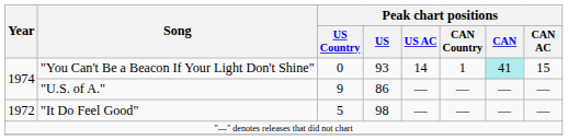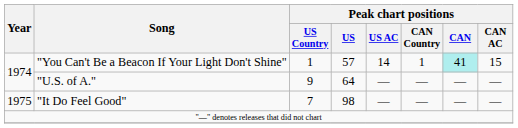"You Can't Be a Beacon If Your Light Don't Shine" | Peak chart positions / US Country: 0 -> 1
"You Can't Be a Beacon If Your Light Don't Shine" | Peak chart positions / US: 93 -> 57
"U.S. of A." | Peak chart positions / US: 86 -> 64
"It Do Feel Good" | Year: 1972 -> 1975
"It Do Feel Good" | Peak chart positions / US Country: 5 -> 7
